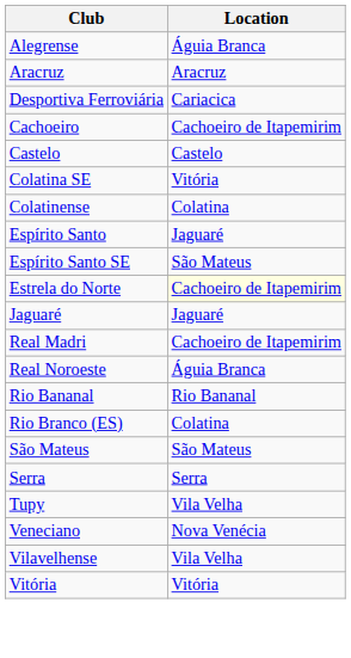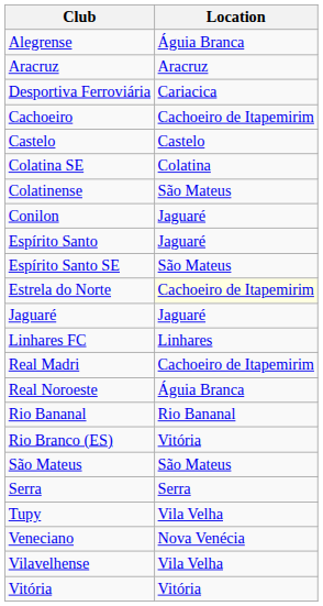Colatina SE | Location: Vitória -> Colatina
Colatinense | Location: Colatina -> São Mateus
+ row: Conilon | Jaguaré
+ row: Linhares FC | Linhares
Rio Branco (ES) | Location: Colatina -> Vitória
